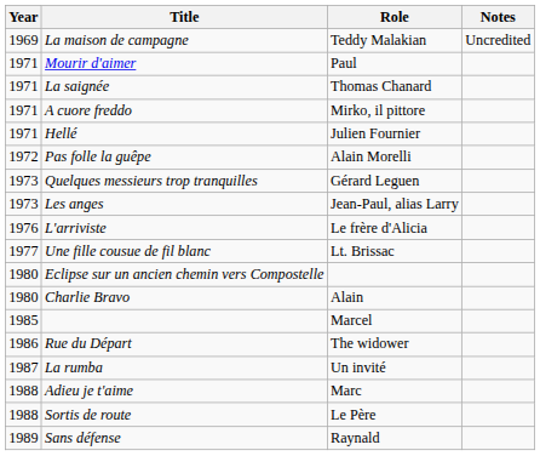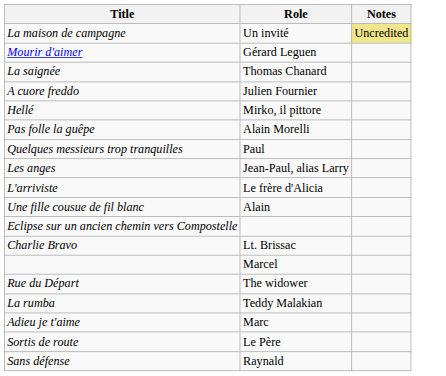- column: Year | 1969 | 1971 | 1971 | 1971 | 1971 | 1972 | 1973 | 1973 | 1976 | 1977 | 1980 | 1980 | 1985 | 1986 | 1987 | 1988 | 1988 | 1989
La maison de campagne | Role: Teddy Malakian -> Un invité
La maison de campagne | Notes: no background -> khaki background
Mourir d'aimer | Role: Paul -> Gérard Leguen
A cuore freddo | Role: Mirko, il pittore -> Julien Fournier
Hellé | Role: Julien Fournier -> Mirko, il pittore
Quelques messieurs trop tranquilles | Role: Gérard Leguen -> Paul
Une fille cousue de fil blanc | Role: Lt. Brissac -> Alain
Charlie Bravo | Role: Alain -> Lt. Brissac
La rumba | Role: Un invité -> Teddy Malakian
